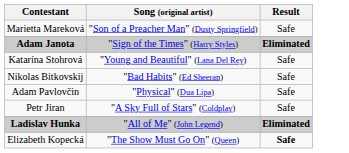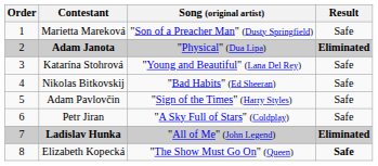+ column: Order | 1 | 2 | 3 | 4 | 5 | 6 | 7 | 8
Adam Janota | Song (original artist): "Sign of the Times" (Harry Styles) -> "Physical" (Dua Lipa)
Adam Pavlovčin | Song (original artist): "Physical" (Dua Lipa) -> "Sign of the Times" (Harry Styles)
